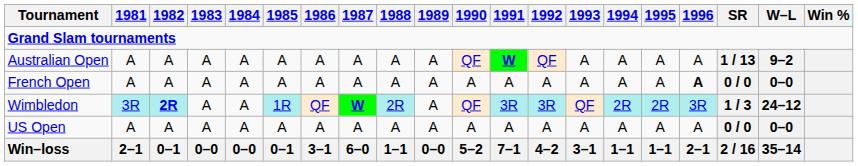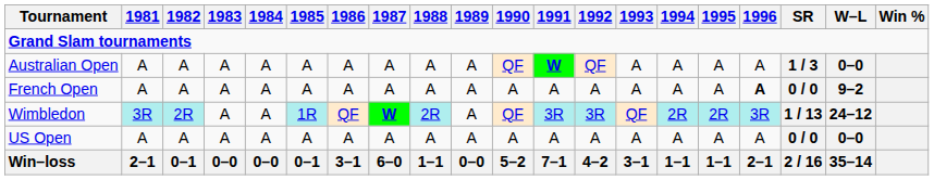Australian Open | SR: 1 / 13 -> 1 / 3
Australian Open | W–L: 9–2 -> 0–0
French Open | W–L: 0–0 -> 9–2
Wimbledon | 1982: bold -> normal
Wimbledon | SR: 1 / 3 -> 1 / 13
